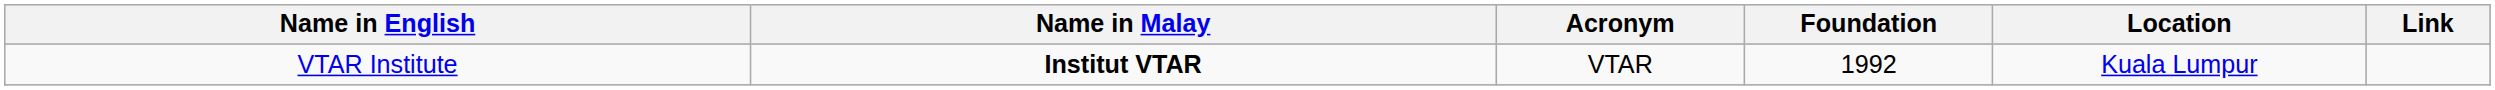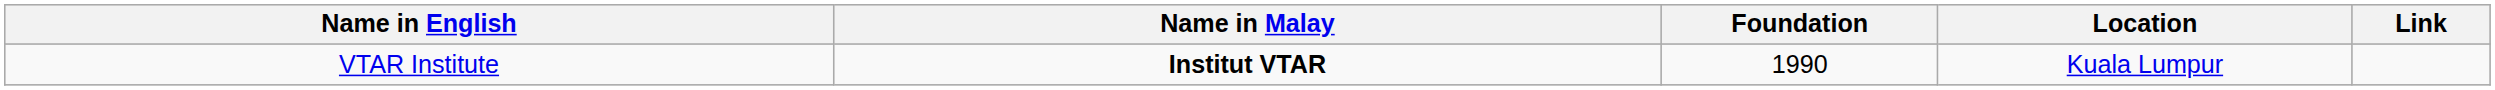- column: Acronym | VTAR
VTAR Institute | Foundation: 1992 -> 1990
